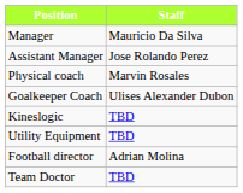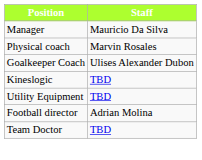- row: Assistant Manager | Jose Rolando Perez
